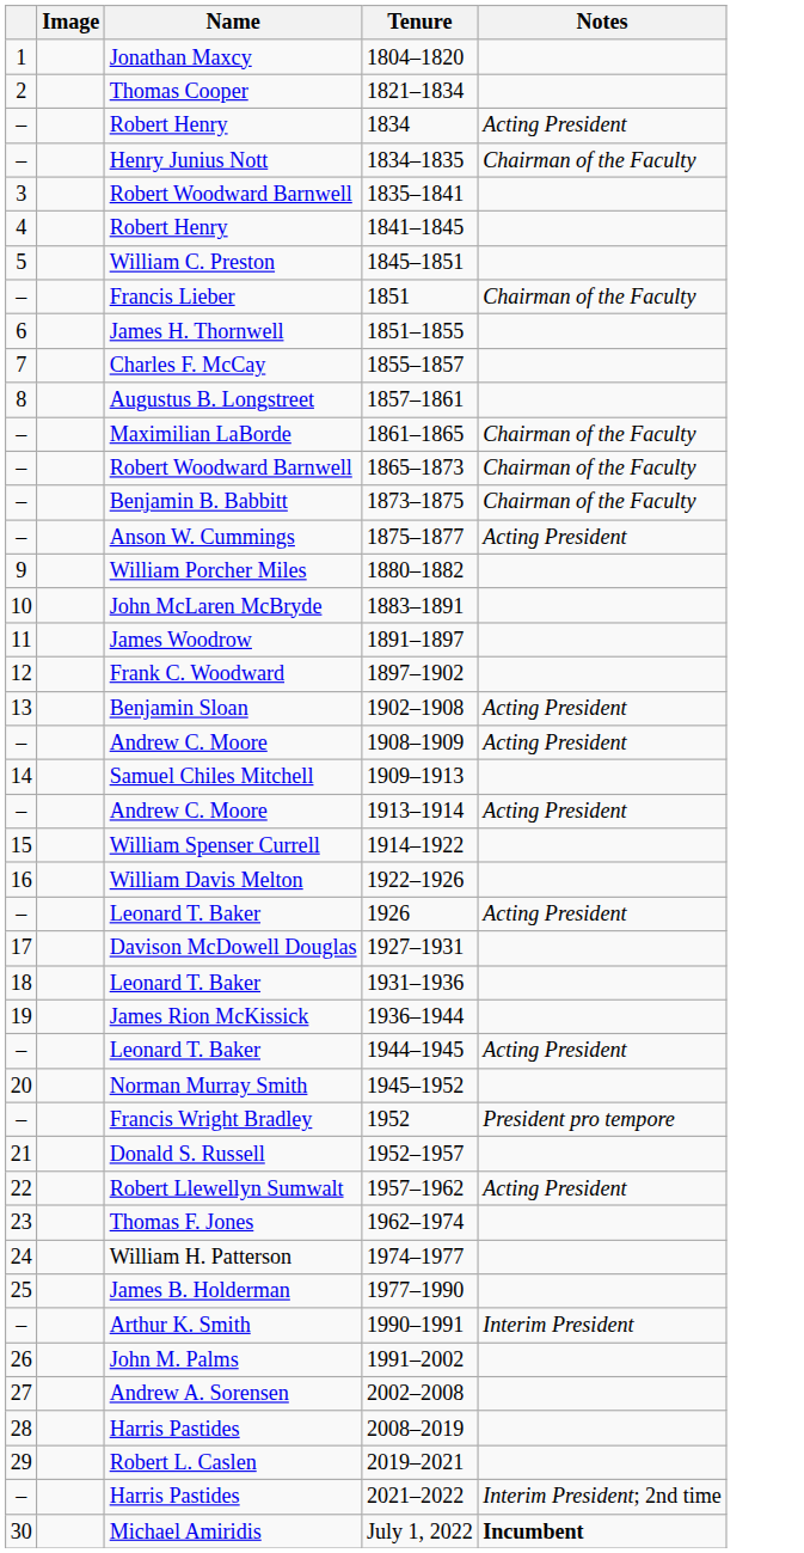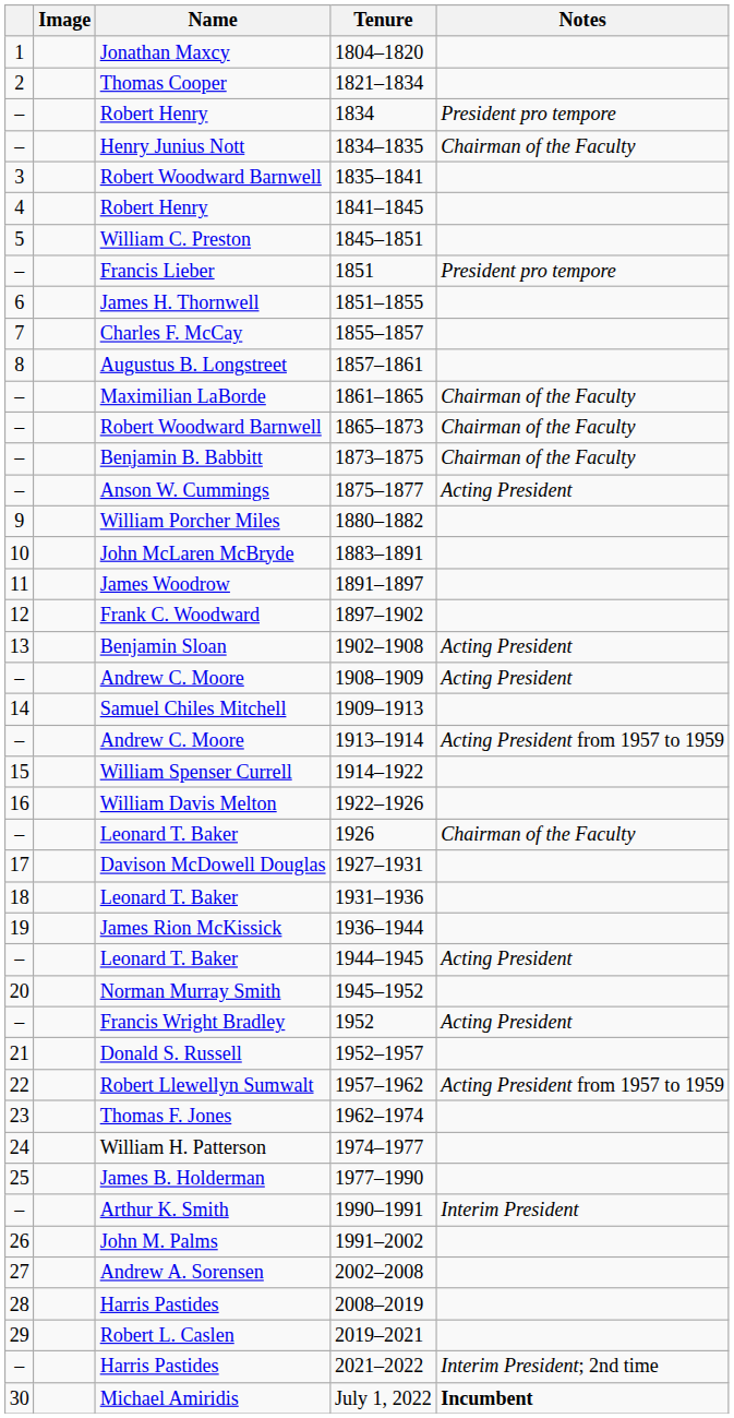1834 | Notes: Acting President -> President pro tempore
1851 | Notes: Chairman of the Faculty -> President pro tempore
1913–1914 | Notes: Acting President -> Acting President from 1957 to 1959
1926 | Notes: Acting President -> Chairman of the Faculty
1952 | Notes: President pro tempore -> Acting President
1957–1962 | Notes: Acting President -> Acting President from 1957 to 1959
